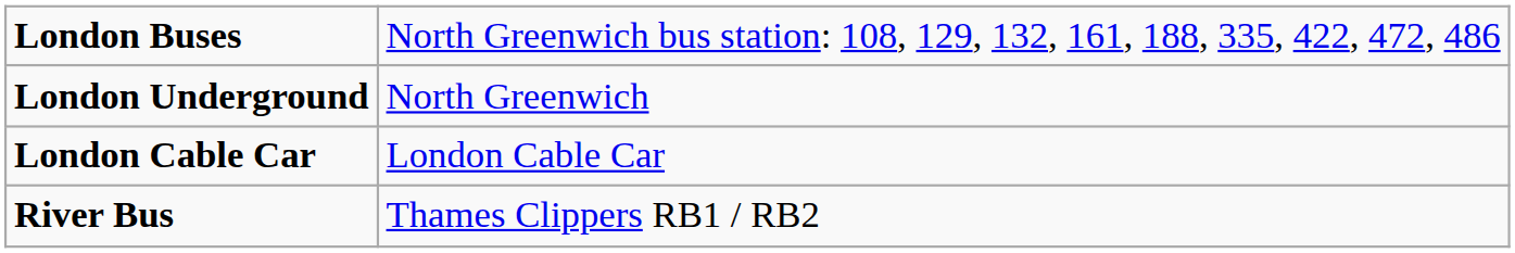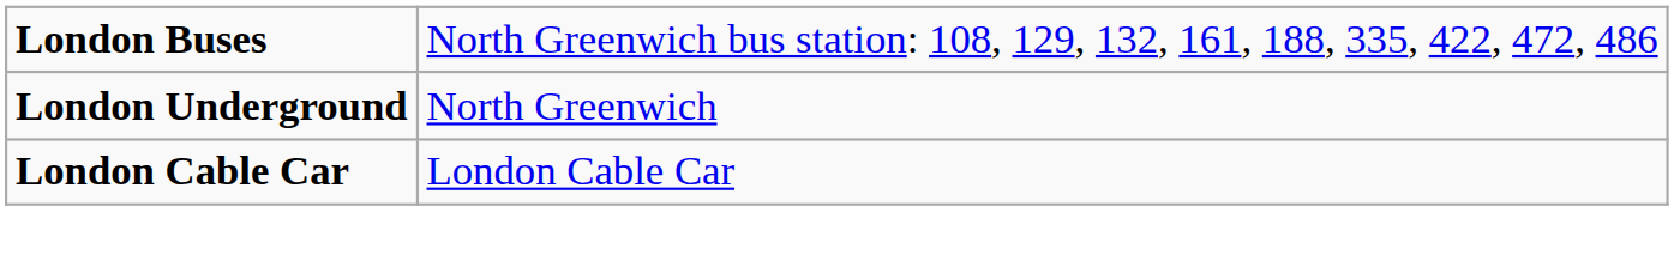- row: River Bus | Thames Clippers RB1 / RB2
